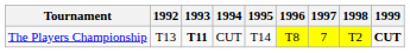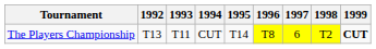The Players Championship | 1993: bold -> normal
The Players Championship | 1997: 7 -> 6
